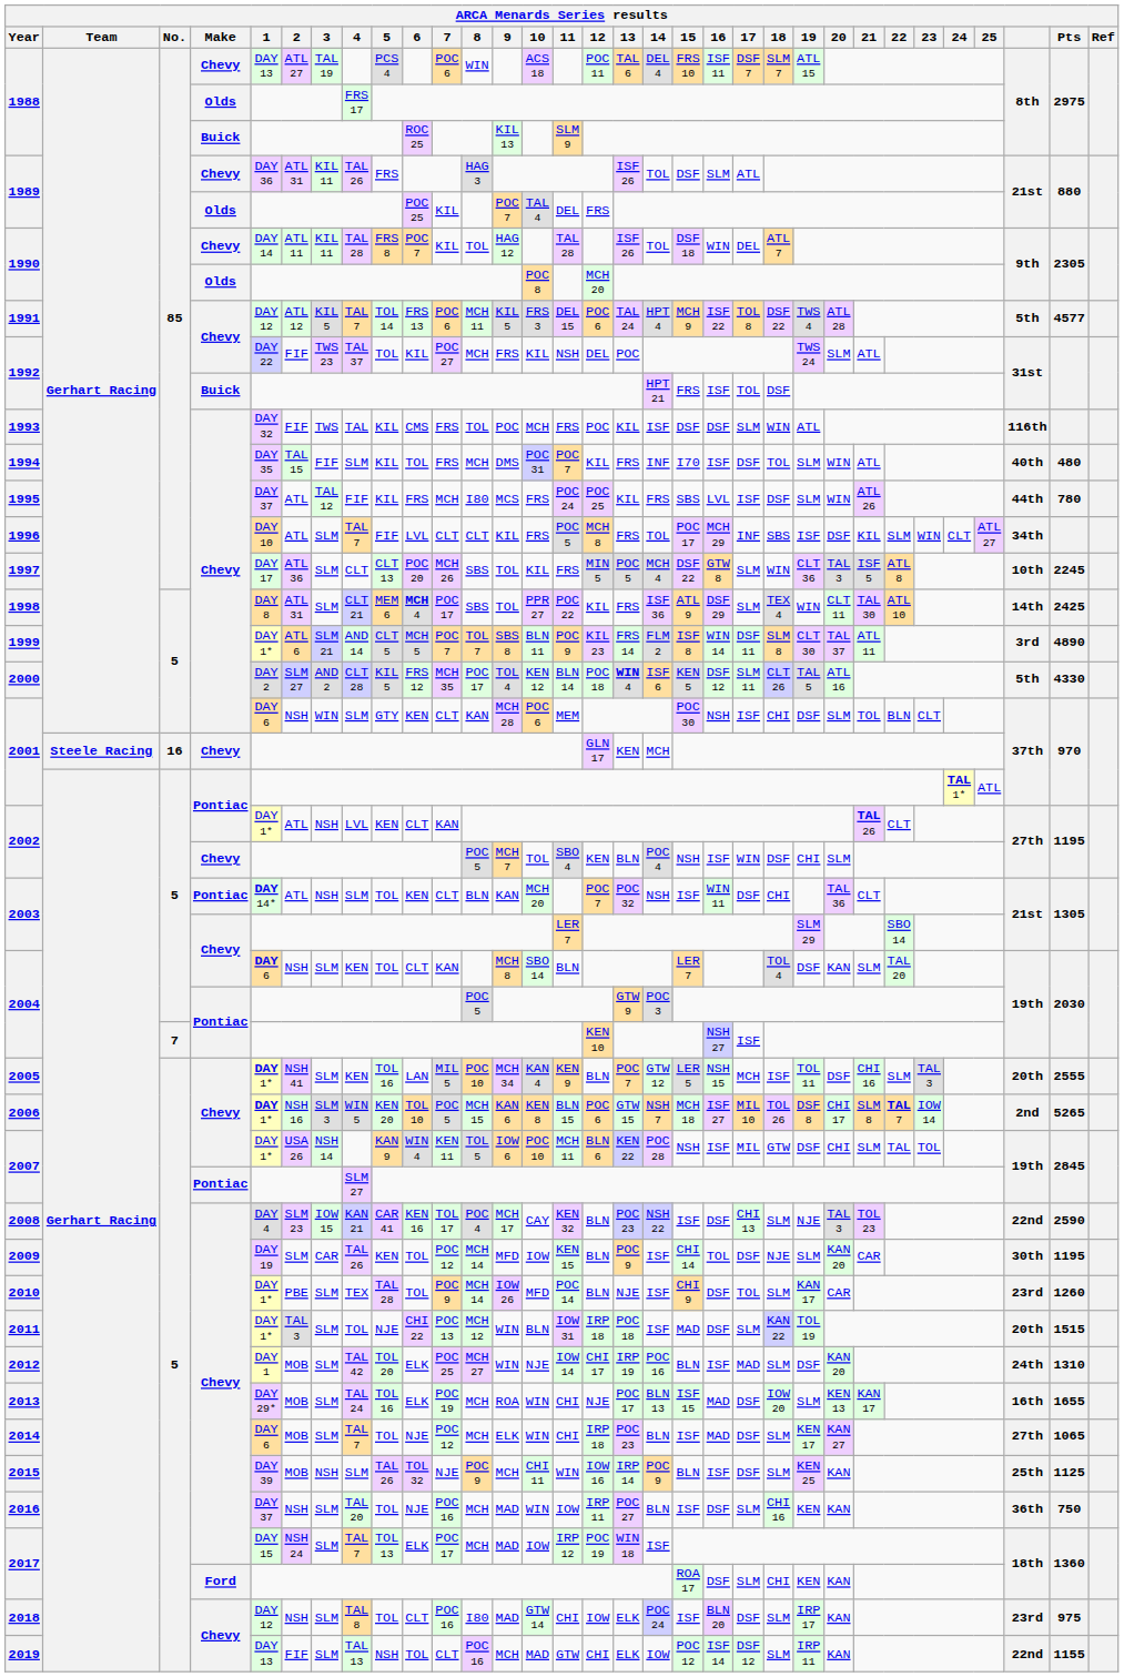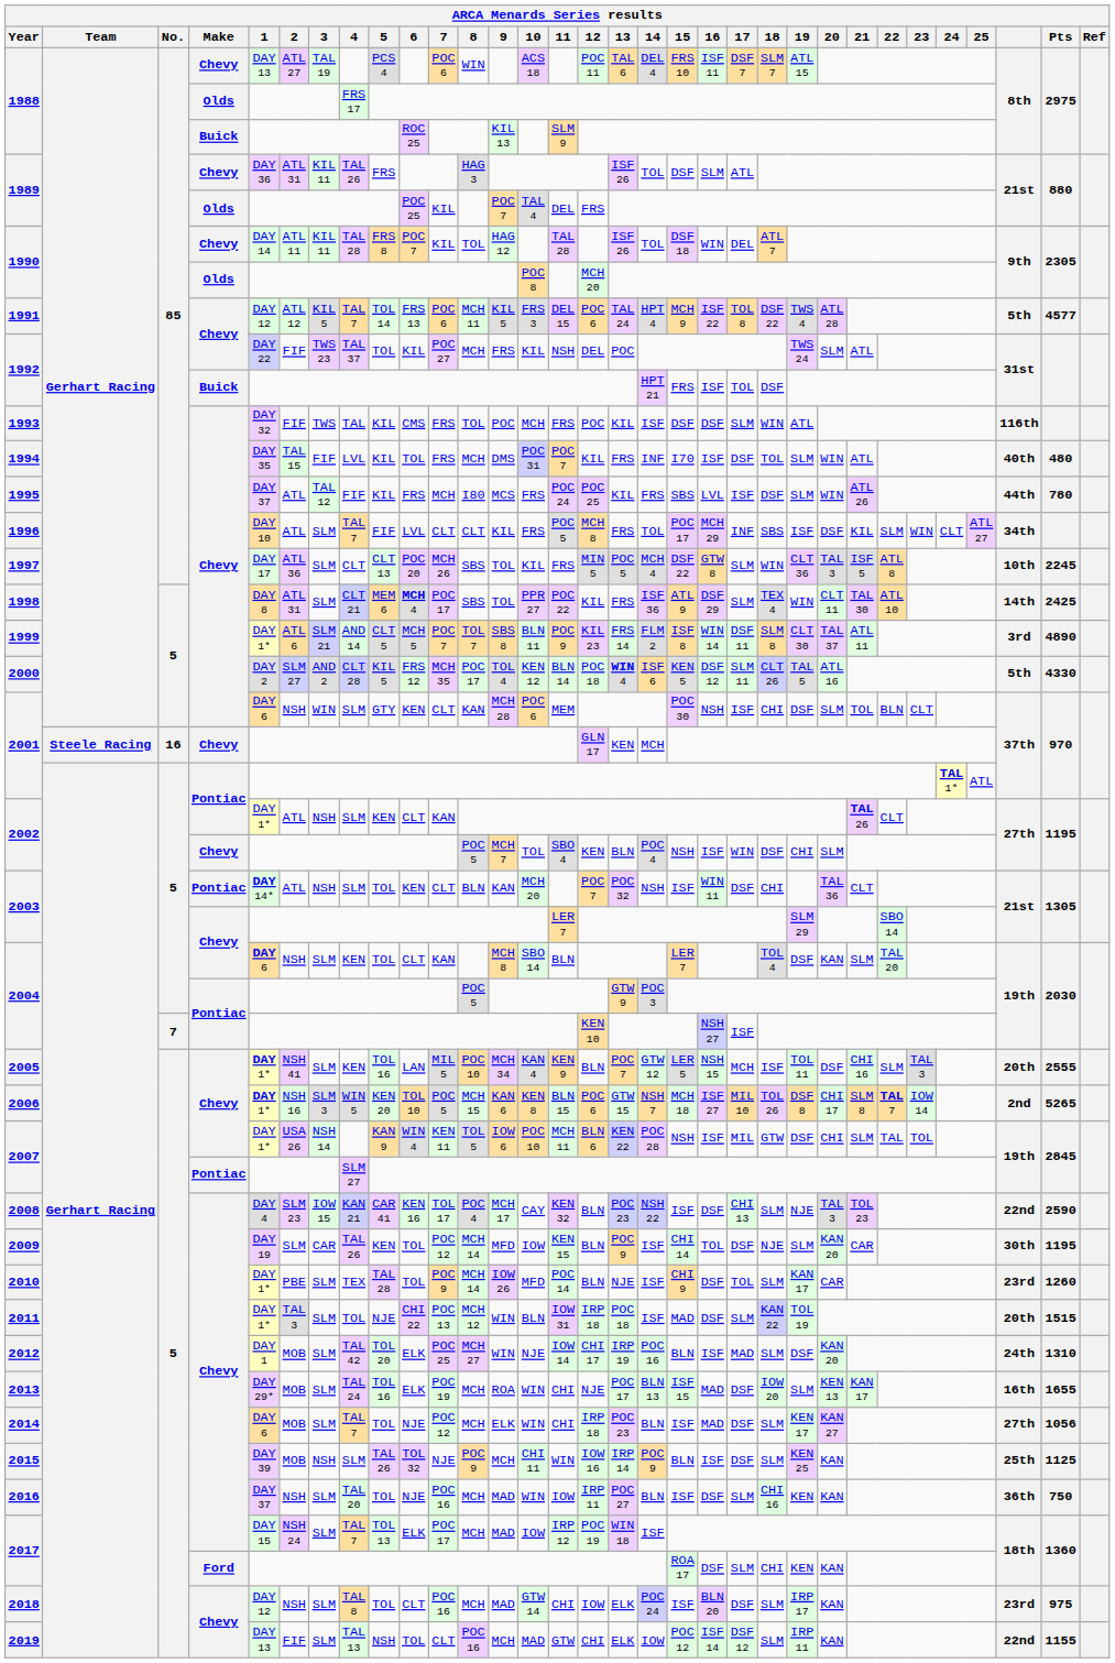1994 | 4: SLM -> LVL
2002 / Pontiac | 4: LVL -> SLM
2014 | Pts: 1065 -> 1056
2018 | 8: I80 -> MCH
